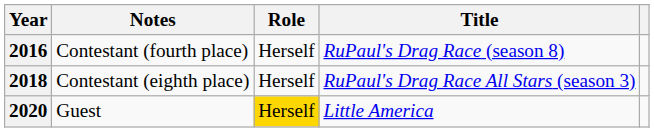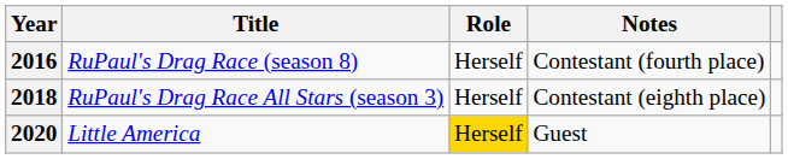columns swapped: Title <-> Notes
